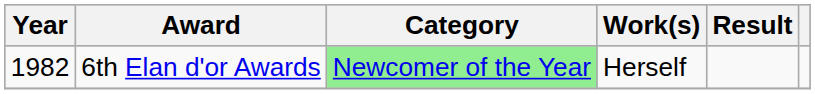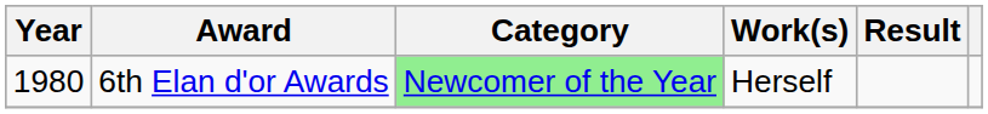6th Elan d'or Awards | Year: 1982 -> 1980
